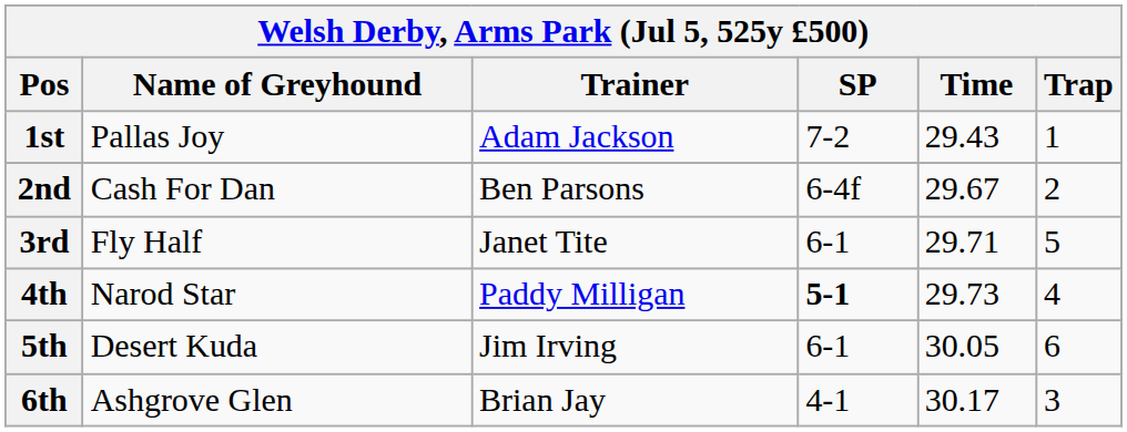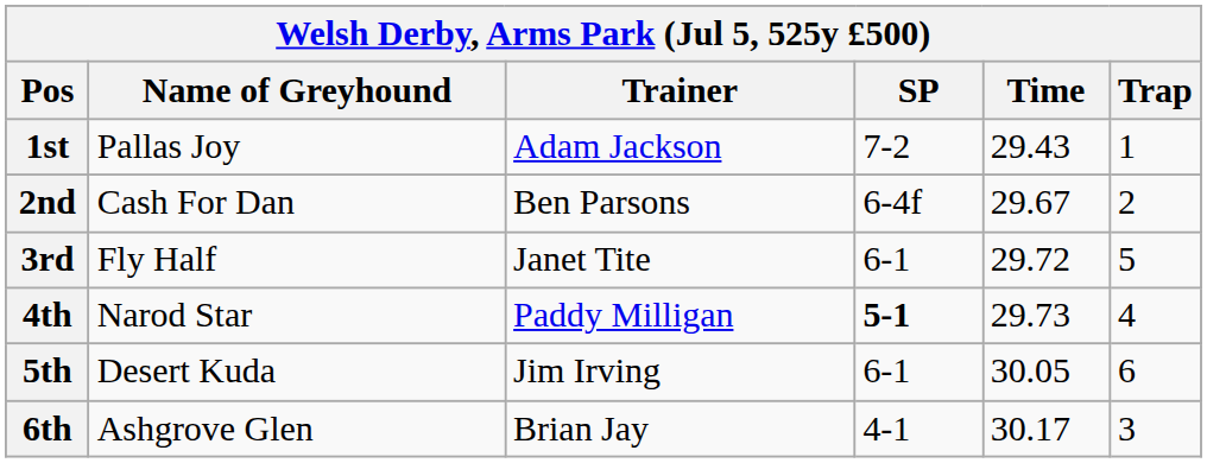3rd | Time: 29.71 -> 29.72
